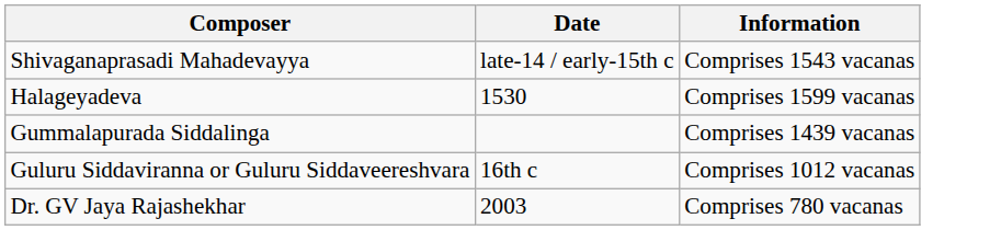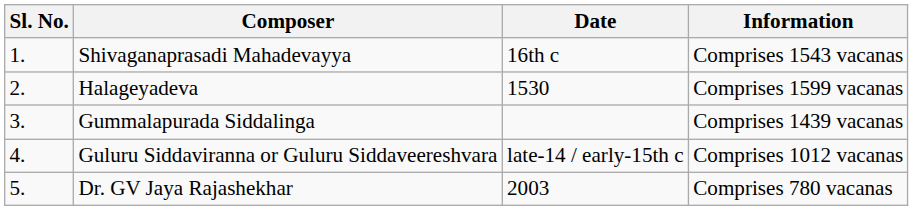+ column: Sl. No. | 1. | 2. | 3. | 4. | 5.
Shivaganaprasadi Mahadevayya | Date: late-14 / early-15th c -> 16th c
Guluru Siddaviranna or Guluru Siddaveereshvara | Date: 16th c -> late-14 / early-15th c
